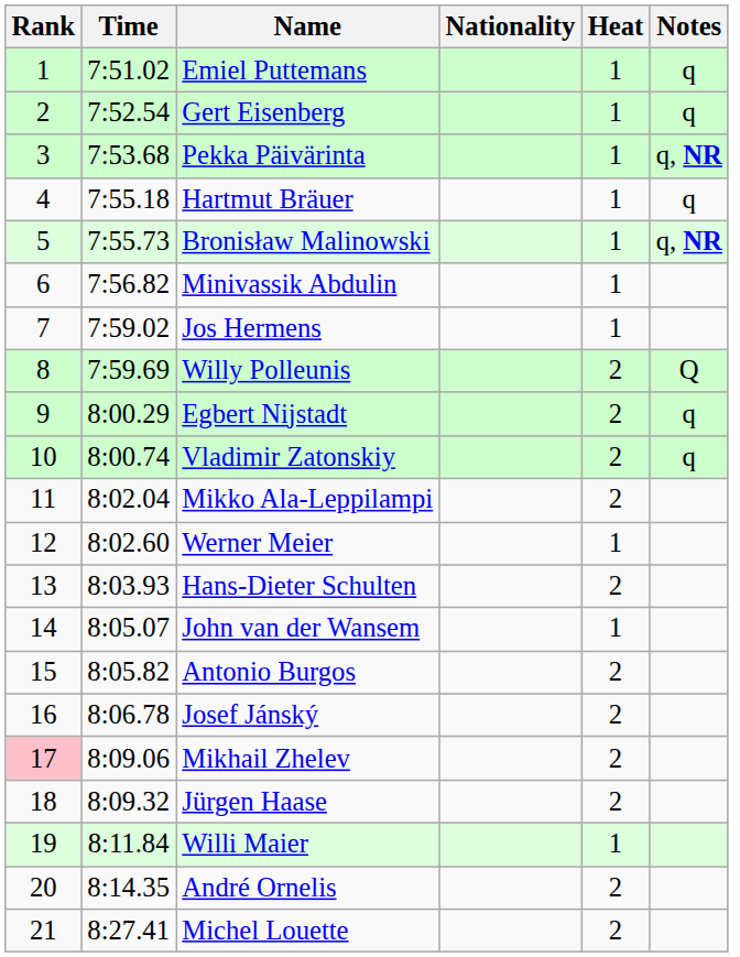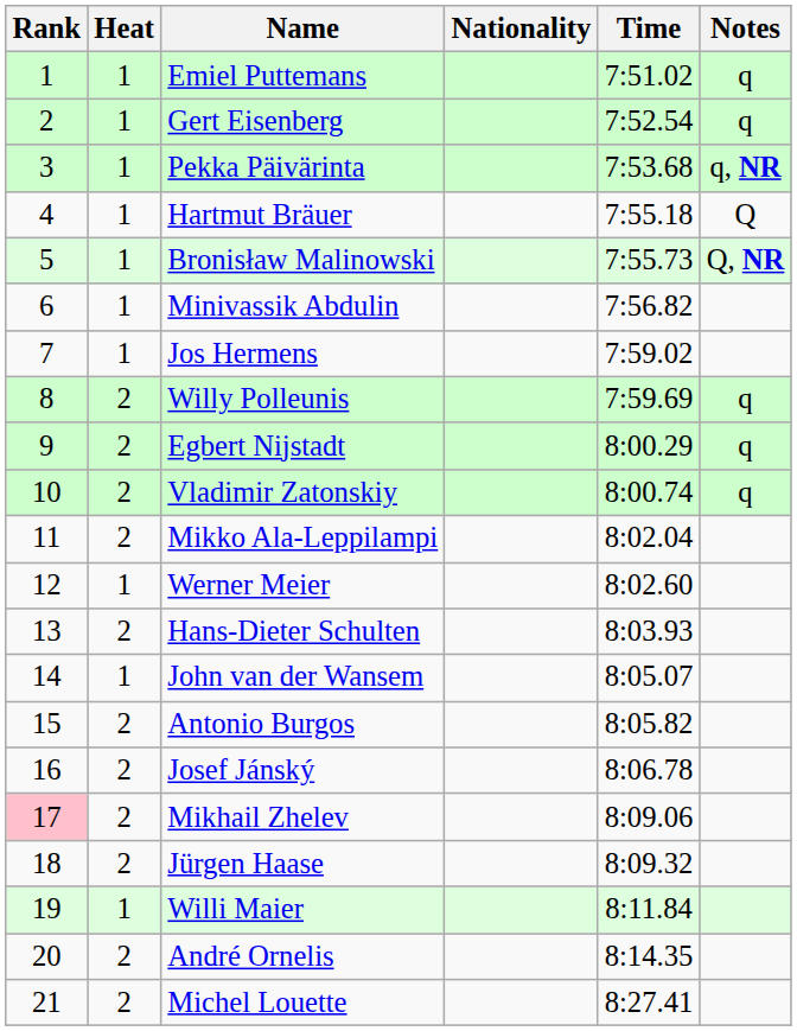columns swapped: Heat <-> Time
Hartmut Bräuer | Notes: q -> Q
Bronisław Malinowski | Notes: q, NR -> Q, NR
Willy Polleunis | Notes: Q -> q
